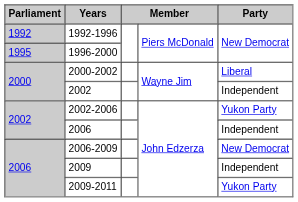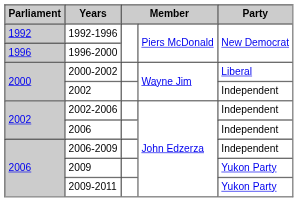1996-2000 | Parliament: 1995 -> 1996
2002-2006 | Party: Yukon Party -> Independent
2006-2009 | Party: New Democrat -> Independent
2009 | Party: Independent -> Yukon Party
